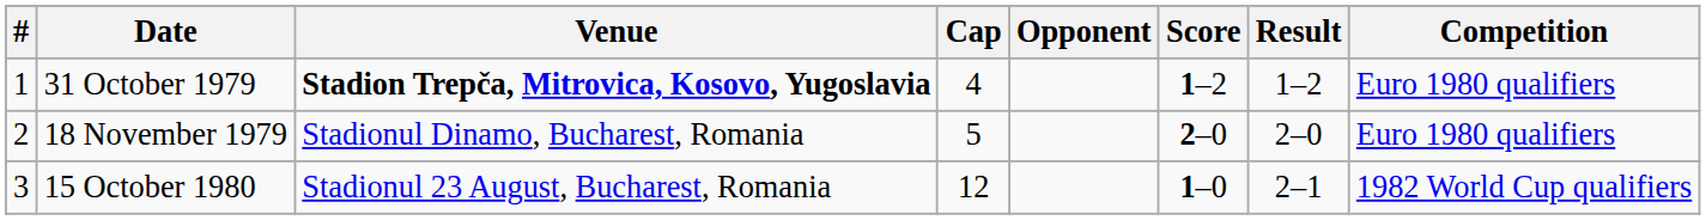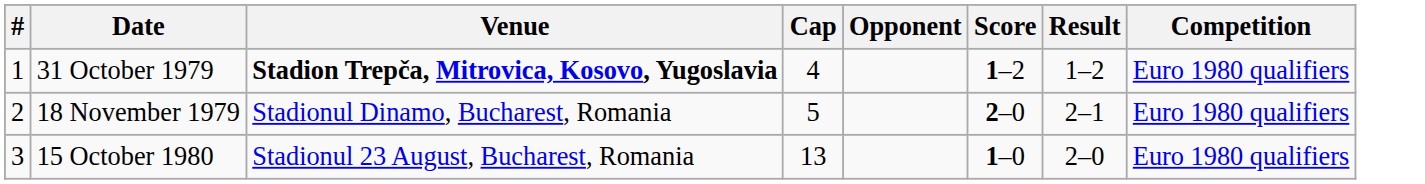18 November 1979 | Result: 2–0 -> 2–1
15 October 1980 | Cap: 12 -> 13
15 October 1980 | Result: 2–1 -> 2–0
15 October 1980 | Competition: 1982 World Cup qualifiers -> Euro 1980 qualifiers
